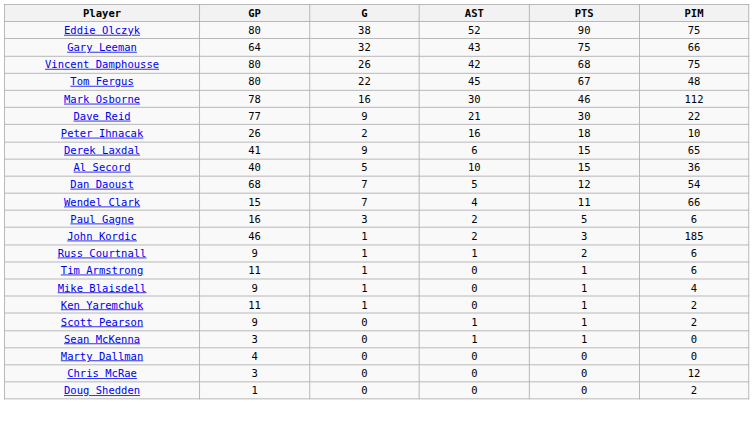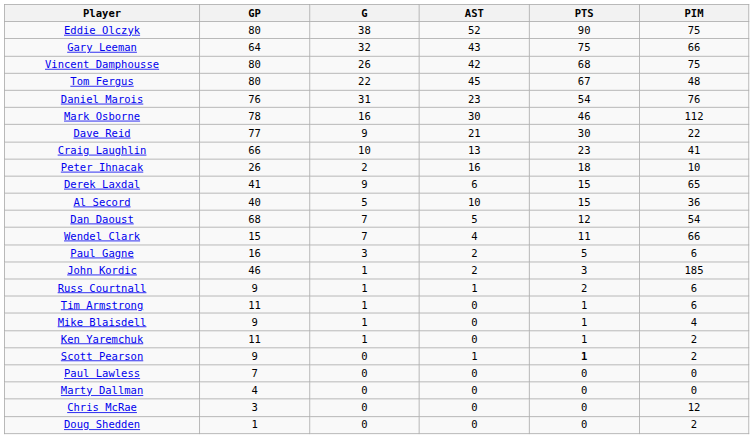+ row: Daniel Marois | 76 | 31 | 23 | 54 | 76
+ row: Craig Laughlin | 66 | 10 | 13 | 23 | 41
Scott Pearson | PTS: normal -> bold
- row: Sean McKenna | 3 | 0 | 1 | 1 | 0
+ row: Paul Lawless | 7 | 0 | 0 | 0 | 0
